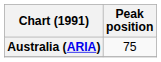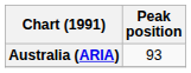Australia (ARIA) | Peak position: 75 -> 93
